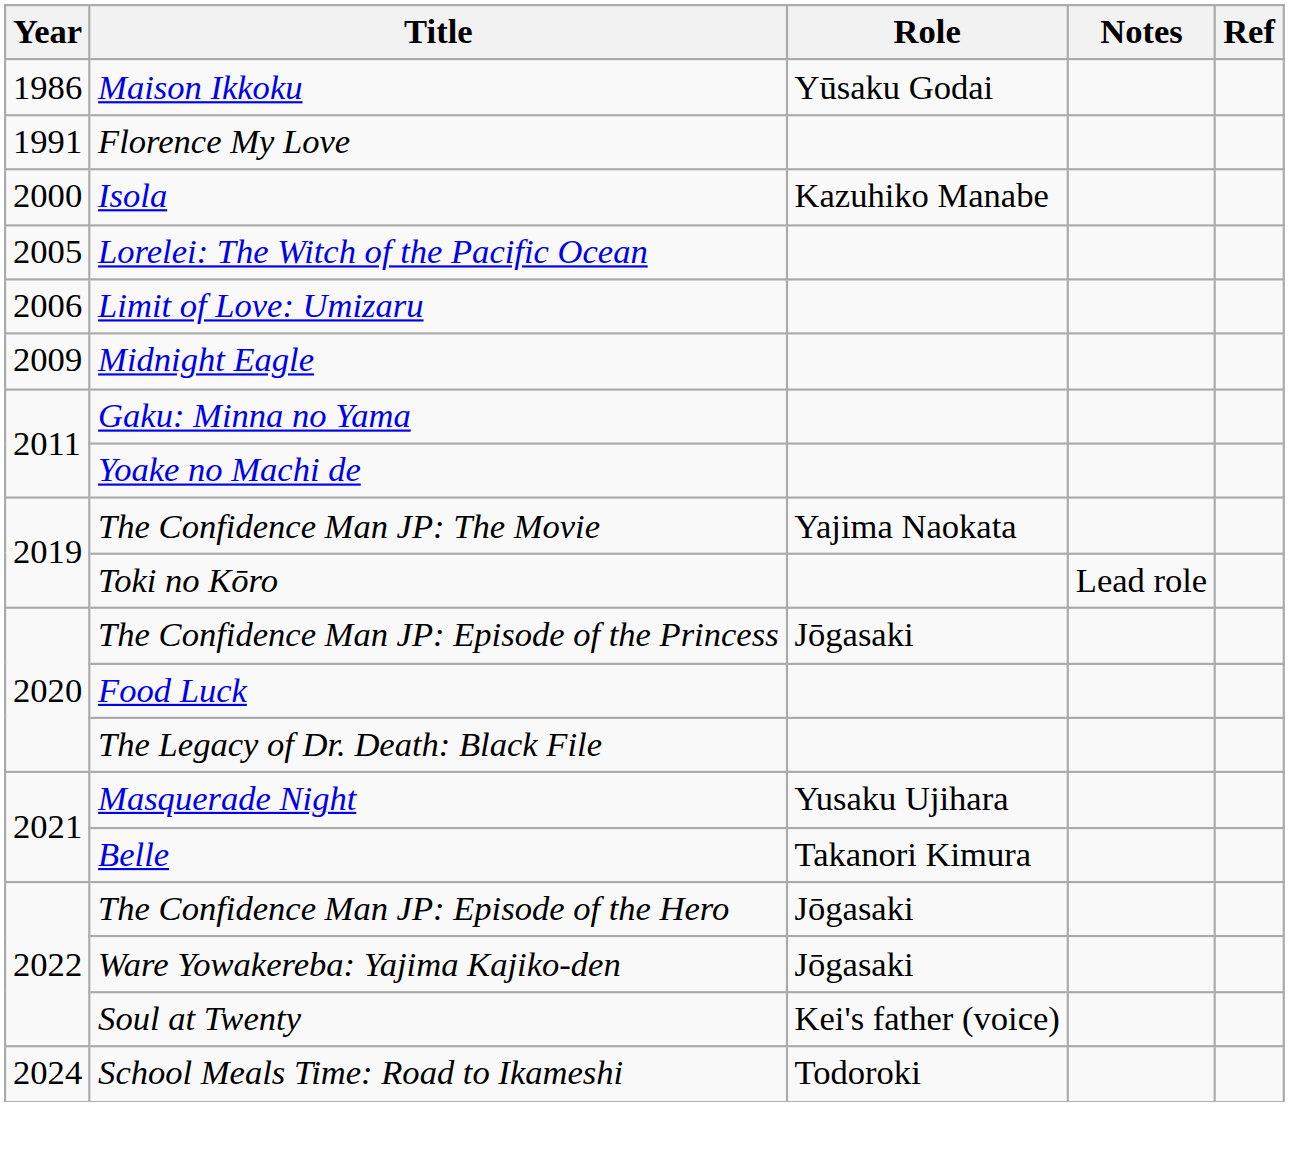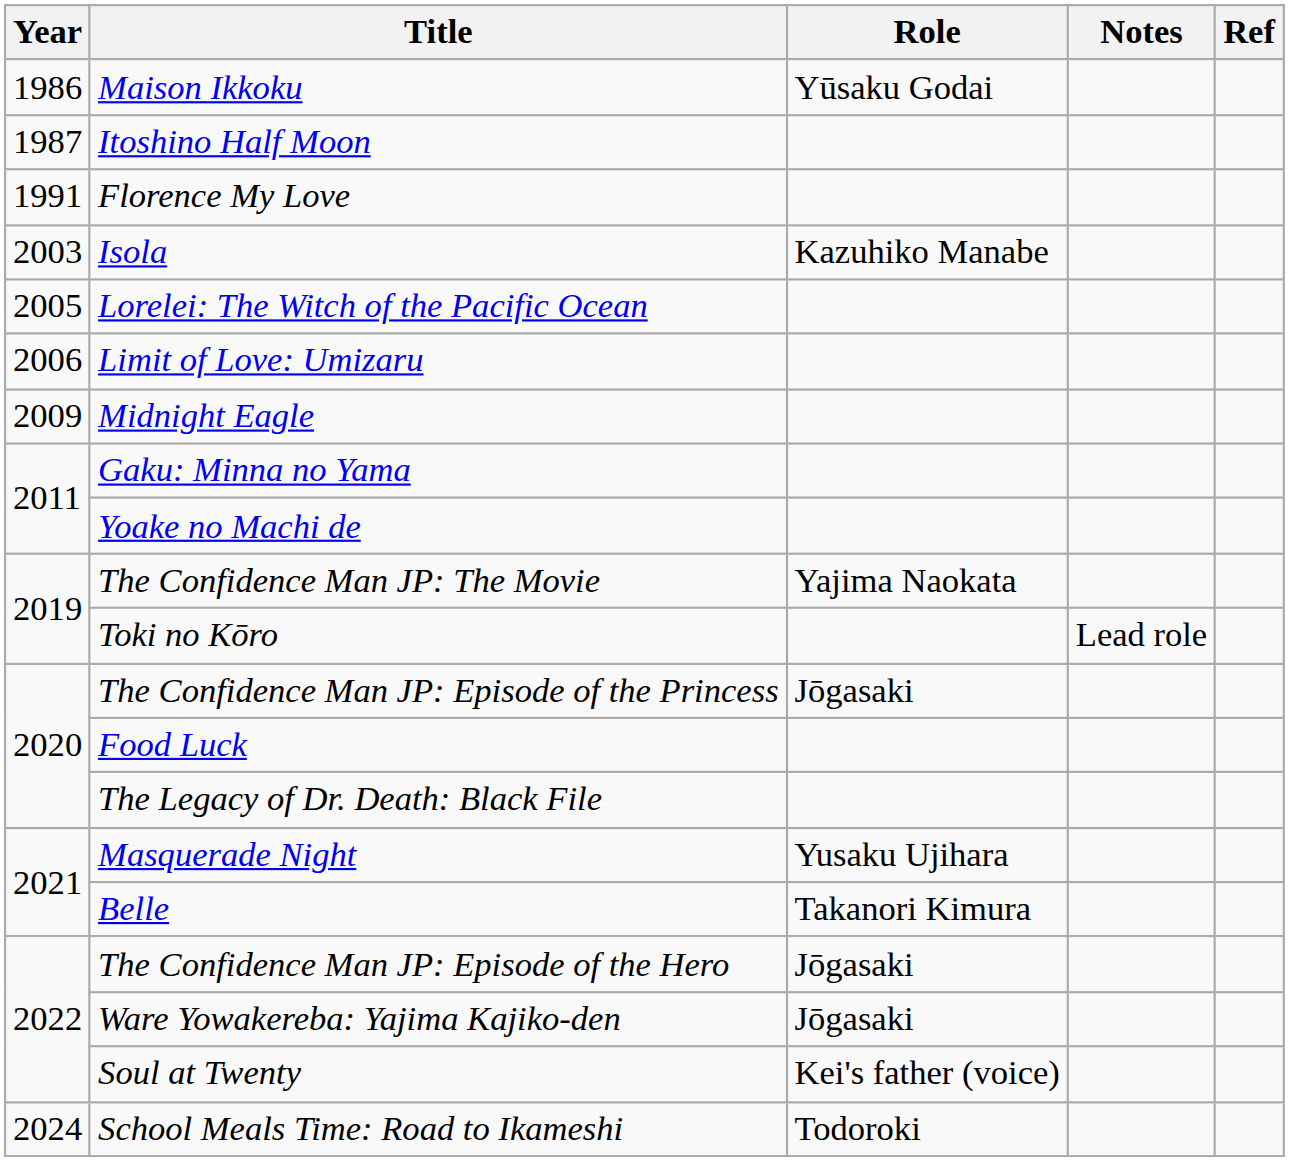+ row: 1987 | Itoshino Half Moon
Isola | Year: 2000 -> 2003
